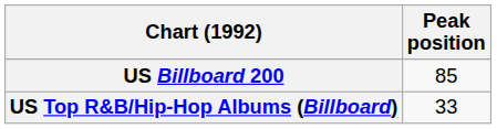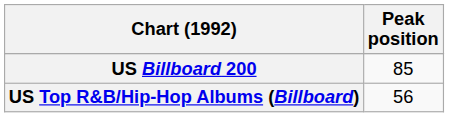US Top R&B/Hip-Hop Albums (Billboard) | Peak position: 33 -> 56
